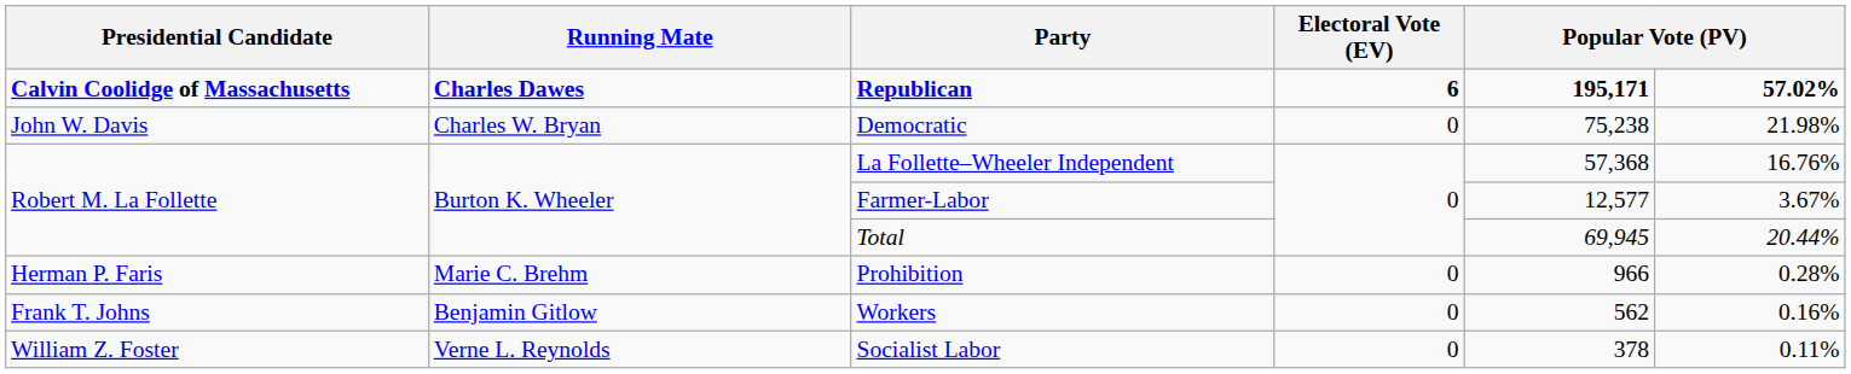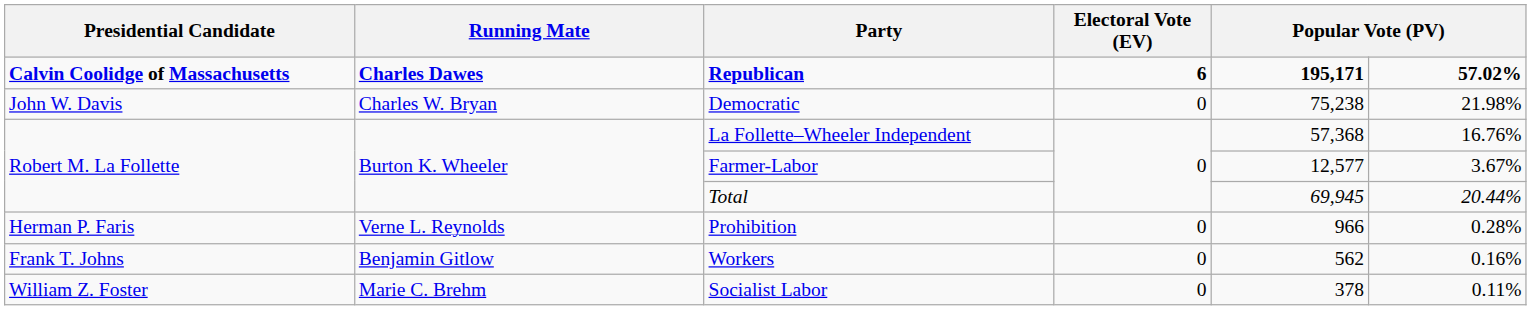Prohibition | Running Mate: Marie C. Brehm -> Verne L. Reynolds
Socialist Labor | Running Mate: Verne L. Reynolds -> Marie C. Brehm
